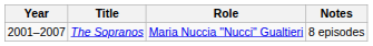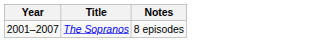- column: Role | Maria Nuccia "Nucci" Gualtieri
